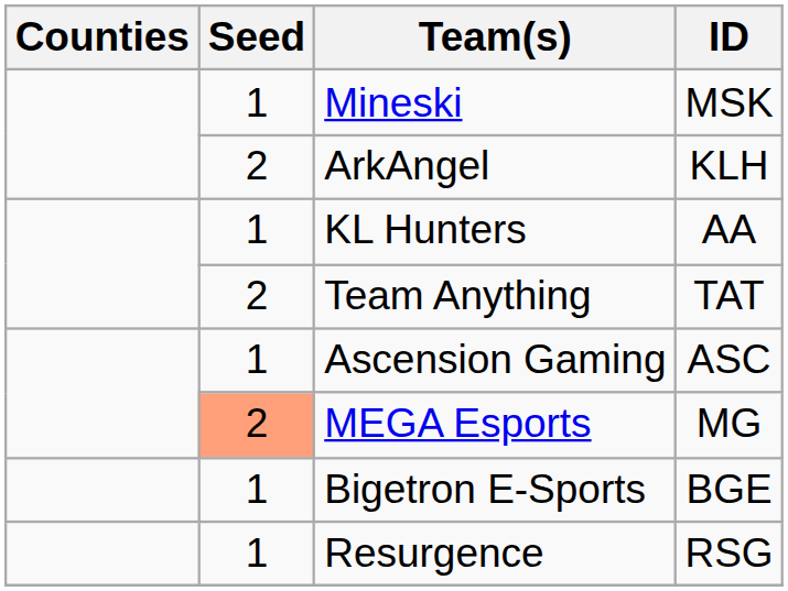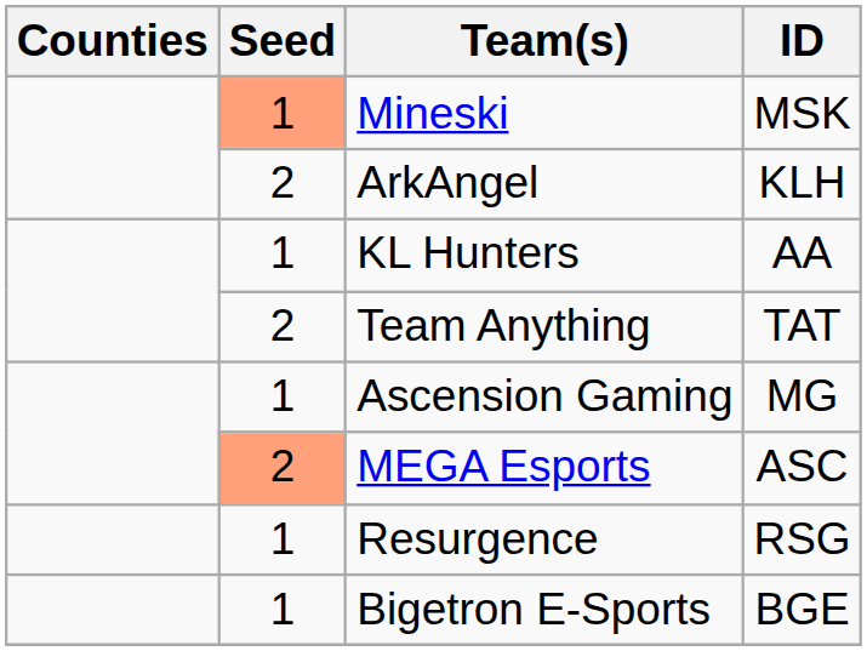Mineski | Seed: no background -> lightsalmon background
Ascension Gaming | ID: ASC -> MG
MEGA Esports | ID: MG -> ASC
rows swapped: Resurgence <-> Bigetron E-Sports
